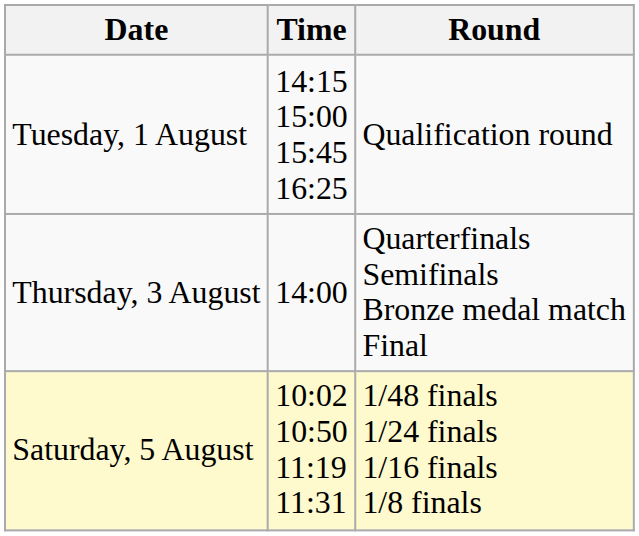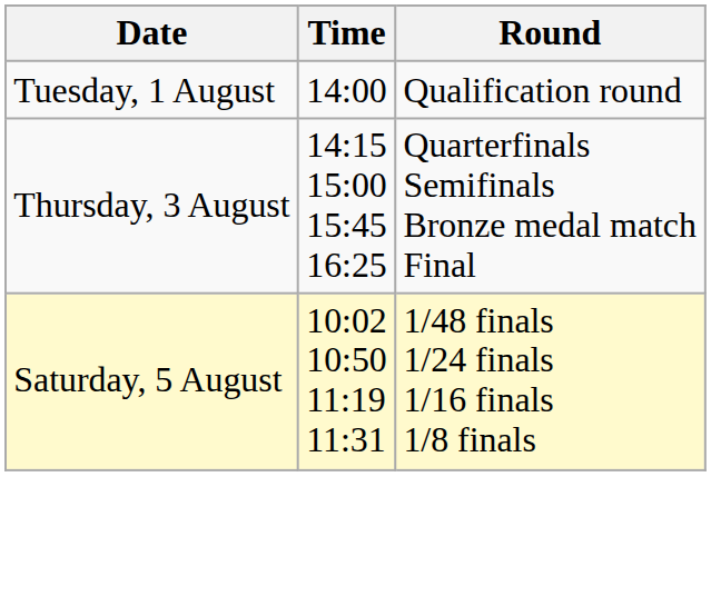Tuesday, 1 August | Time: 14:15 15:00 15:45 16:25 -> 14:00
Thursday, 3 August | Time: 14:00 -> 14:15 15:00 15:45 16:25
